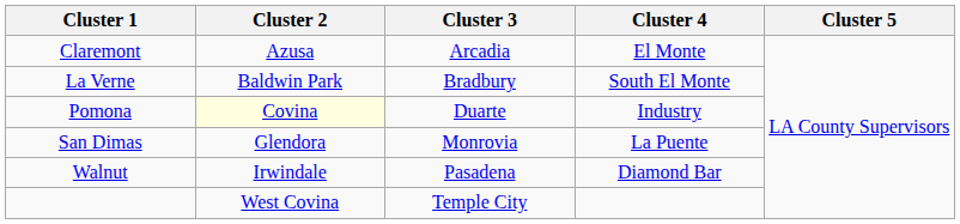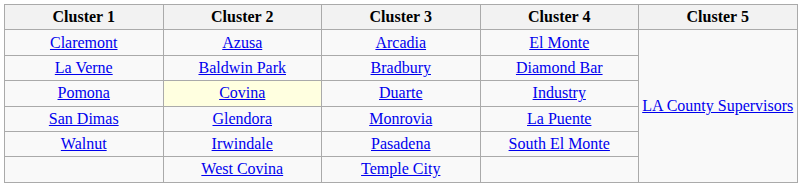La Verne | Cluster 4: South El Monte -> Diamond Bar
Walnut | Cluster 4: Diamond Bar -> South El Monte
